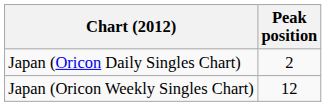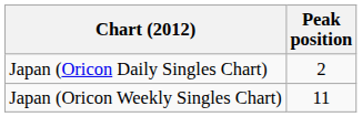Japan (Oricon Weekly Singles Chart) | Peak position: 12 -> 11
